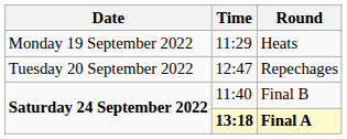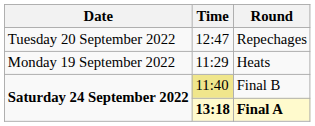rows swapped: Heats <-> Repechages
Final B | Time: no background -> khaki background
